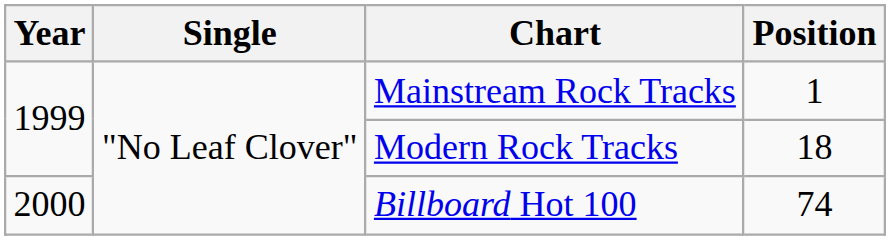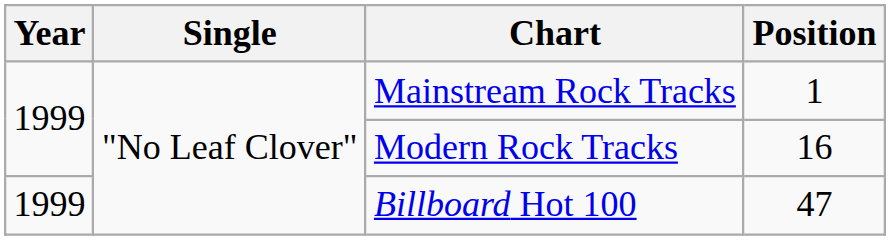Modern Rock Tracks | Position: 18 -> 16
Billboard Hot 100 | Year: 2000 -> 1999
Billboard Hot 100 | Position: 74 -> 47
